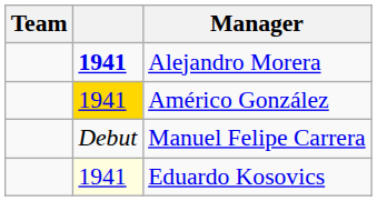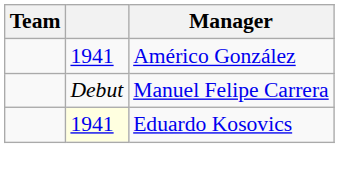- row: 1941 | Alejandro Morera
Américo González | column 2: gold background -> no background
